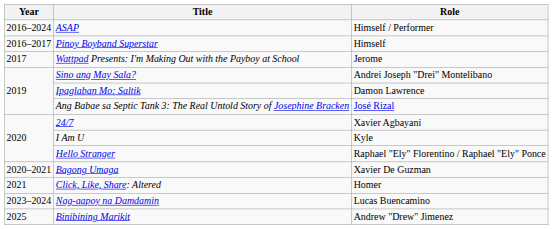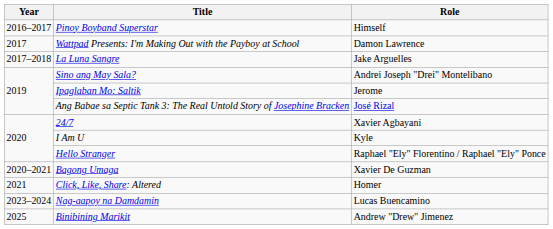- row: 2016–2024 | ASAP | Himself / Performer
Wattpad Presents: I'm Making Out with the Payboy at School | Role: Jerome -> Damon Lawrence
+ row: 2017–2018 | La Luna Sangre | Jake Arguelles
Ipaglaban Mo: Saltik | Role: Damon Lawrence -> Jerome
